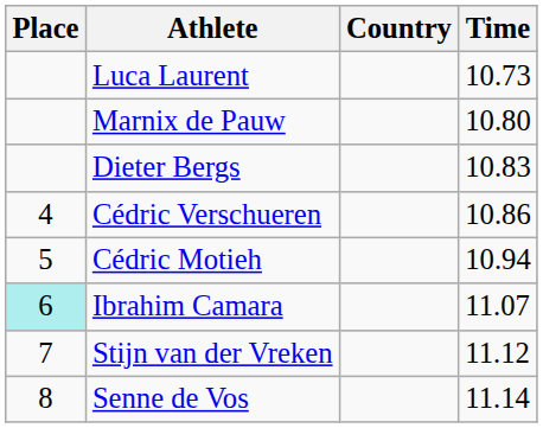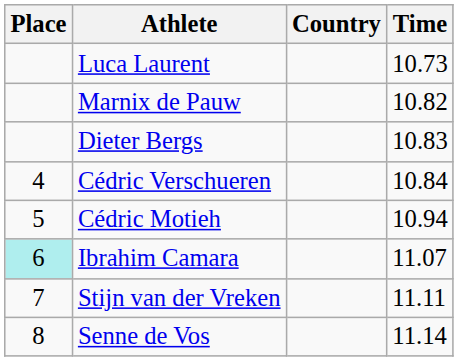Marnix de Pauw | Time: 10.80 -> 10.82
Cédric Verschueren | Time: 10.86 -> 10.84
Stijn van der Vreken | Time: 11.12 -> 11.11
